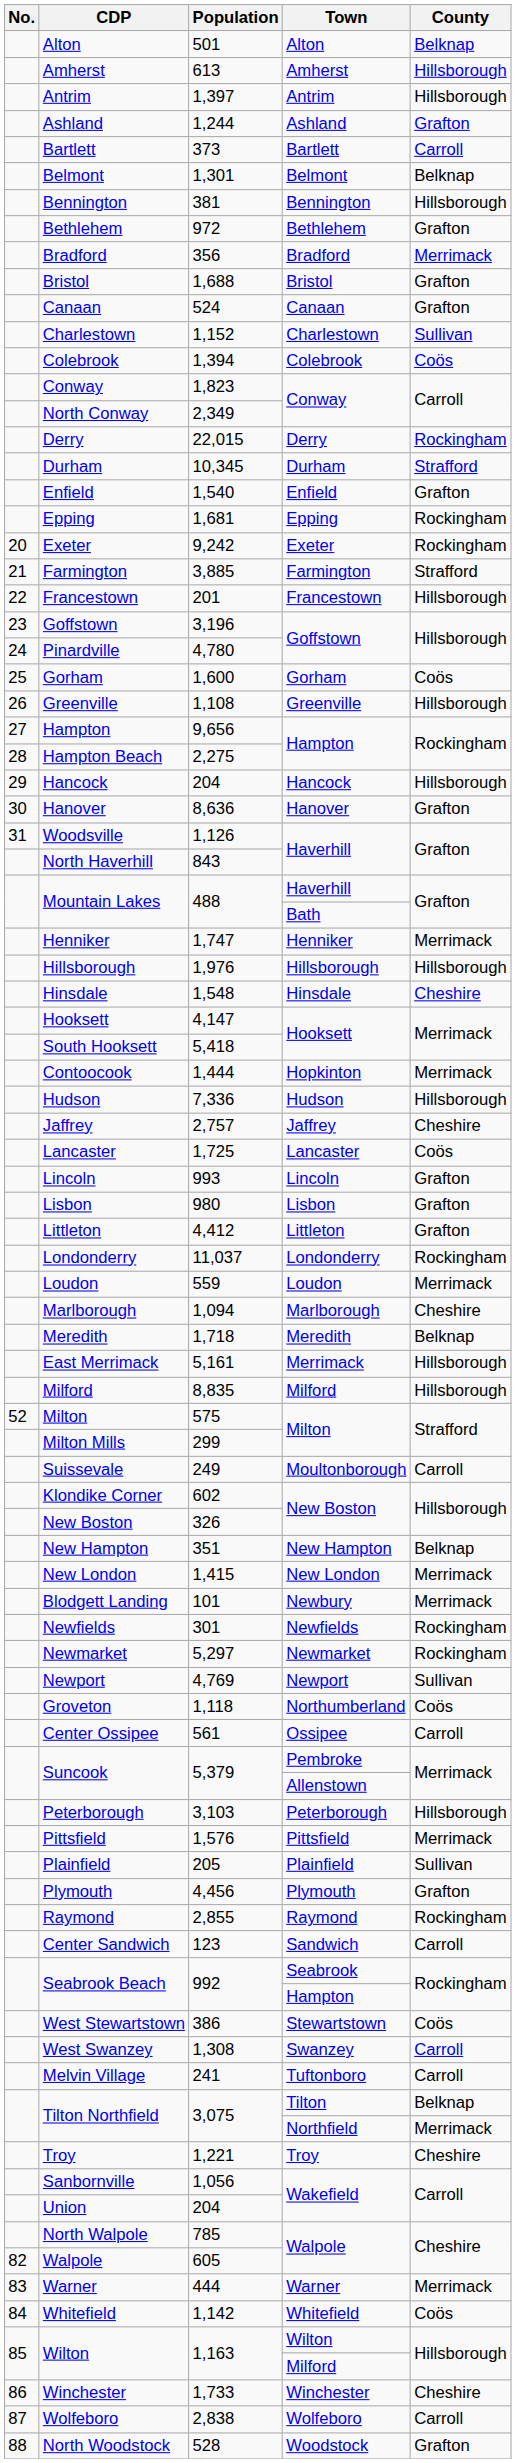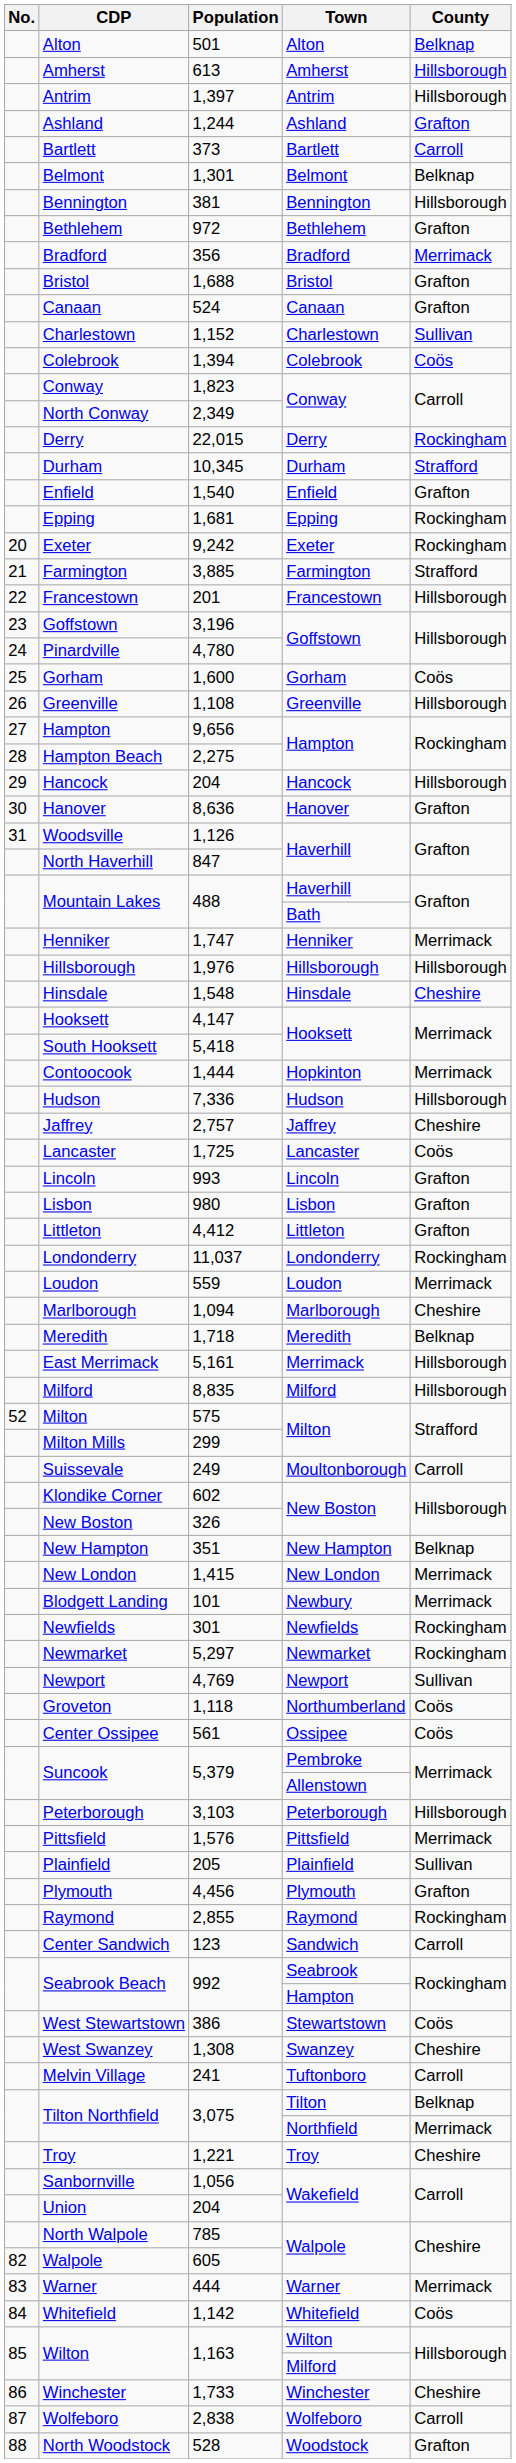North Haverhill | Population: 843 -> 847
Center Ossipee | County: Carroll -> Coös
West Swanzey | County: Carroll -> Cheshire
